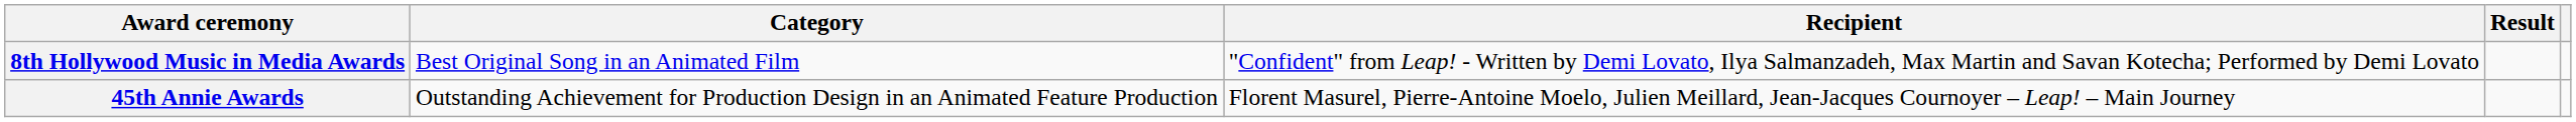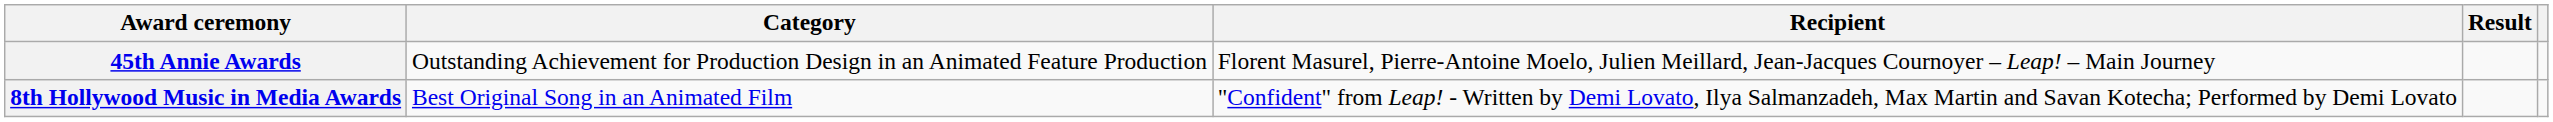rows swapped: 45th Annie Awards <-> 8th Hollywood Music in Media Awards
